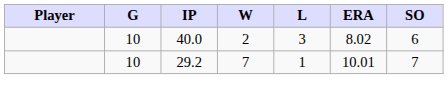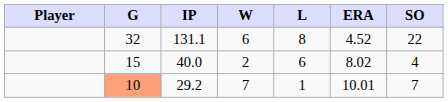+ row: 32 | 131.1 | 6 | 8 | 4.52 | 22
40.0 | G: 10 -> 15
40.0 | L: 3 -> 6
40.0 | SO: 6 -> 4
29.2 | G: no background -> lightsalmon background
